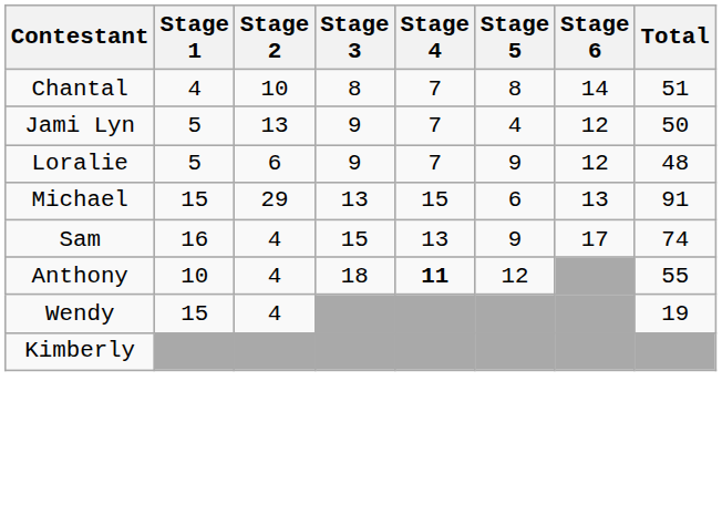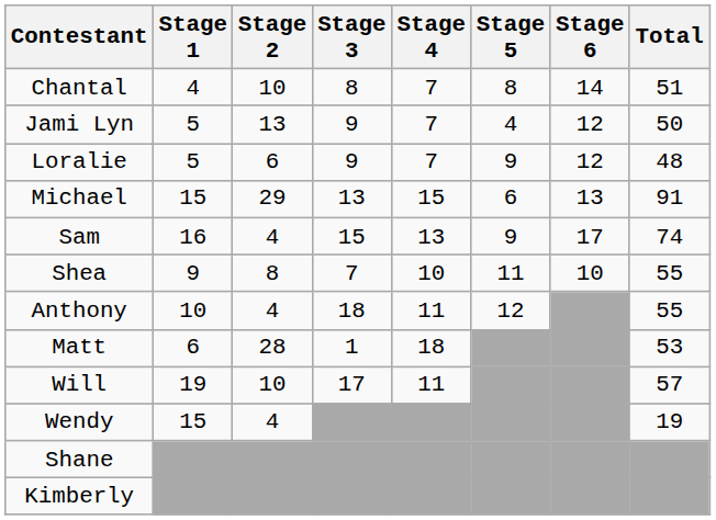+ row: Shea | 9 | 8 | 7 | 10 | 11 | 10 | 55
Anthony | Stage 4: bold -> normal
+ row: Matt | 6 | 28 | 1 | 18 | 53
+ row: Will | 19 | 10 | 17 | 11 | 57
+ row: Shane
